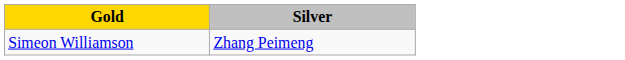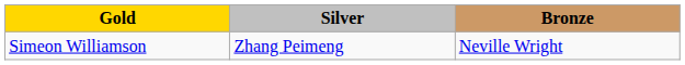+ column: Bronze | Neville Wright
